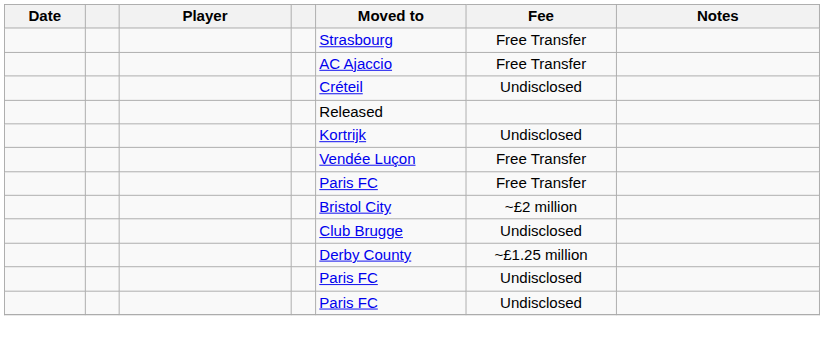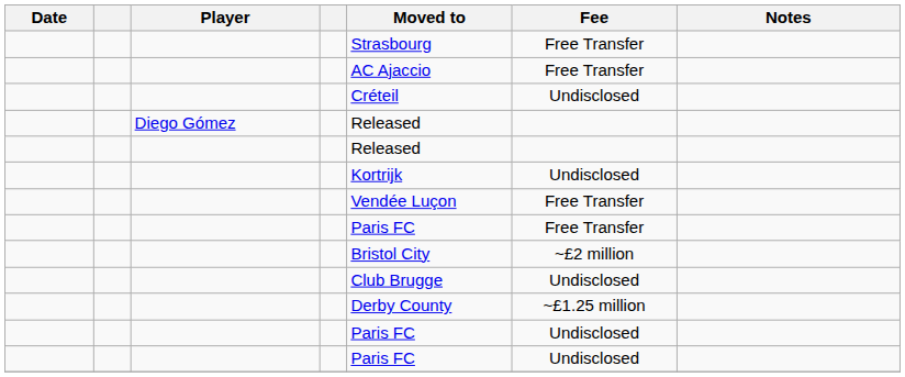+ row: Diego Gómez | Released
